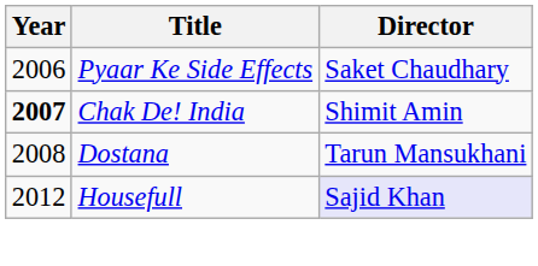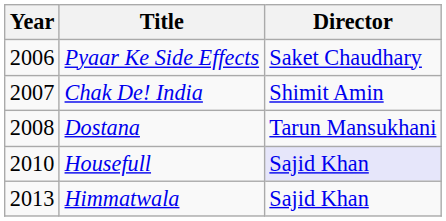Chak De! India | Year: bold -> normal
Housefull | Year: 2012 -> 2010
+ row: 2013 | Himmatwala | Sajid Khan
